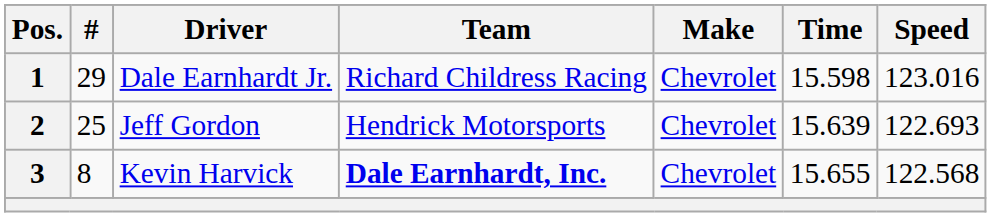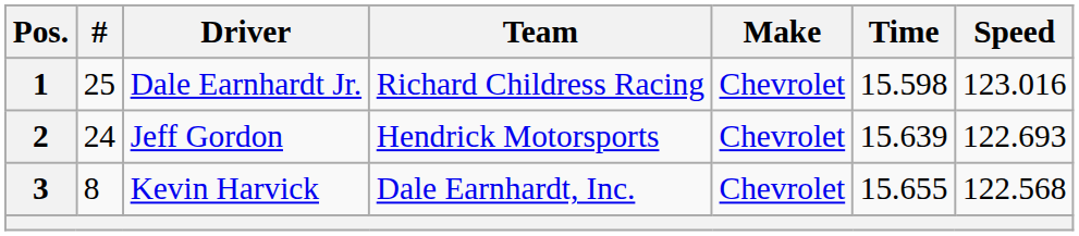1 | #: 29 -> 25
2 | #: 25 -> 24
3 | Team: bold -> normal
